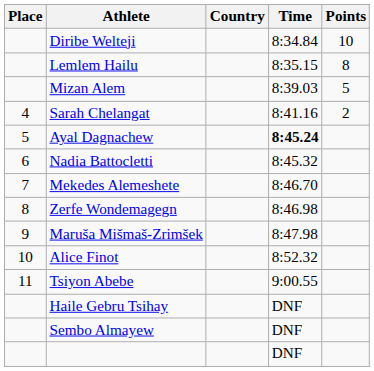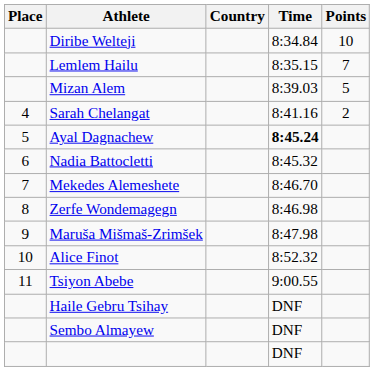Lemlem Hailu | Points: 8 -> 7
